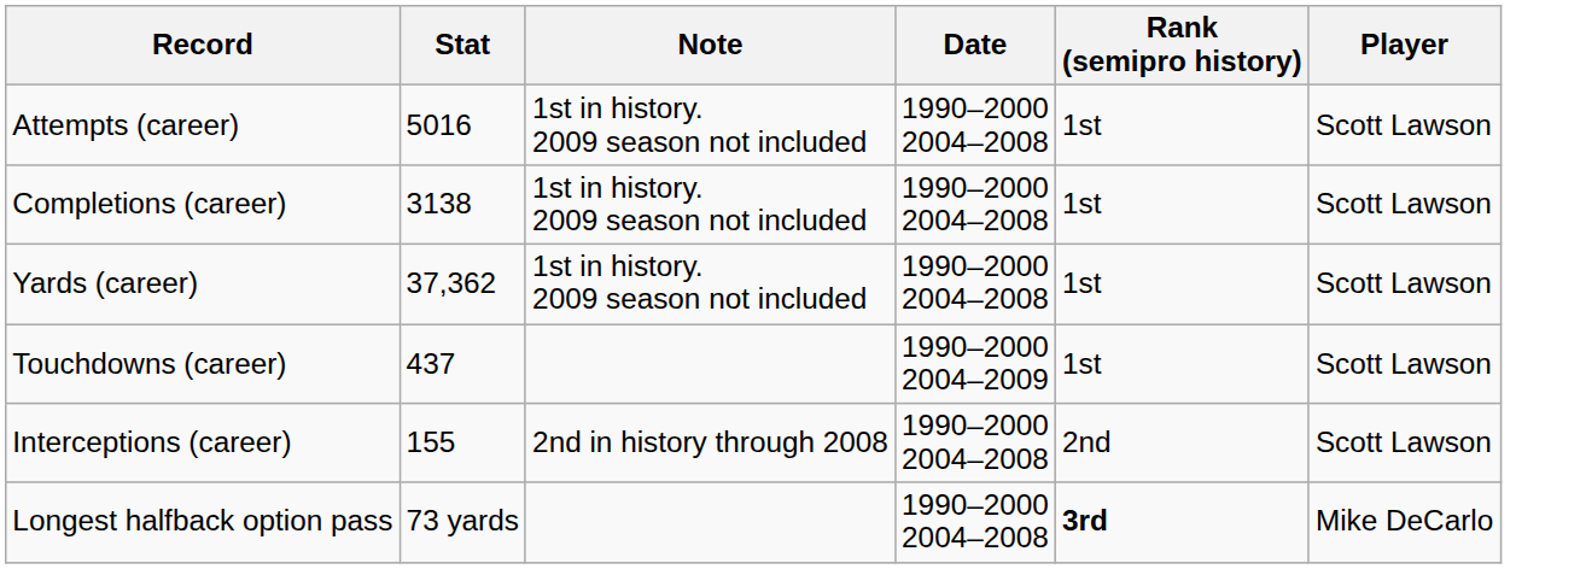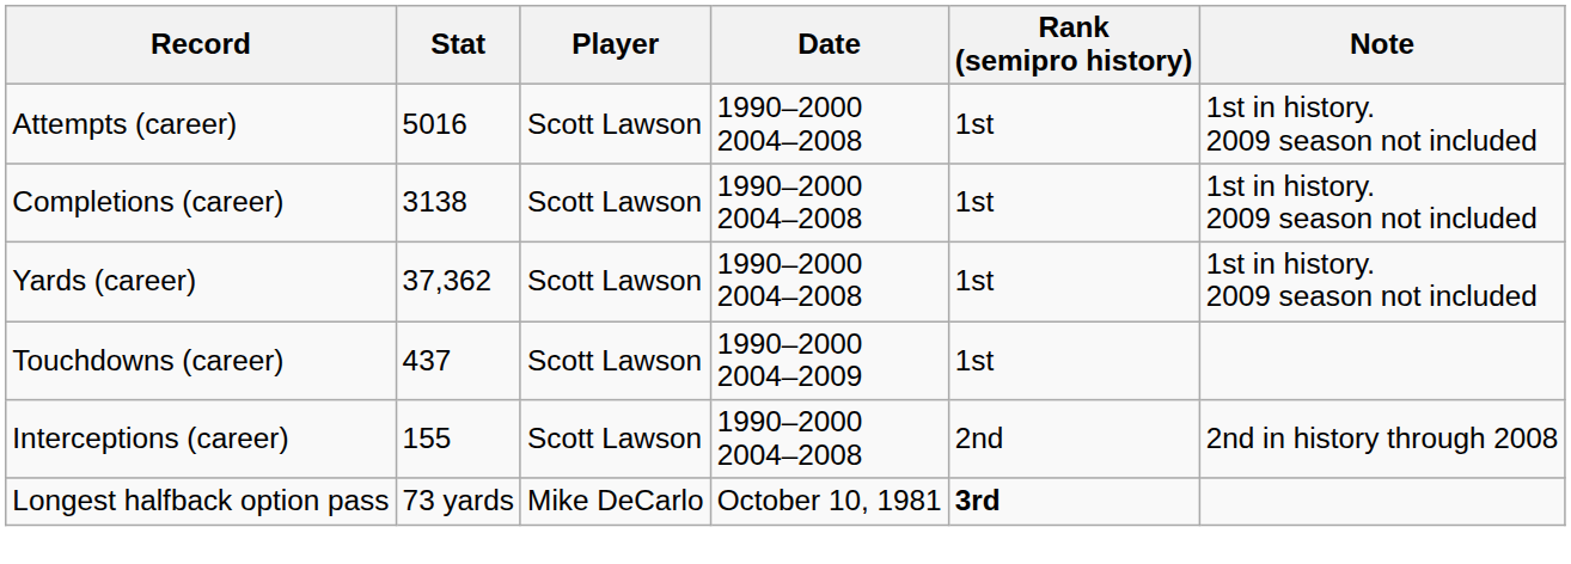columns swapped: Player <-> Note
Longest halfback option pass | Date: 1990–2000 2004–2008 -> October 10, 1981
